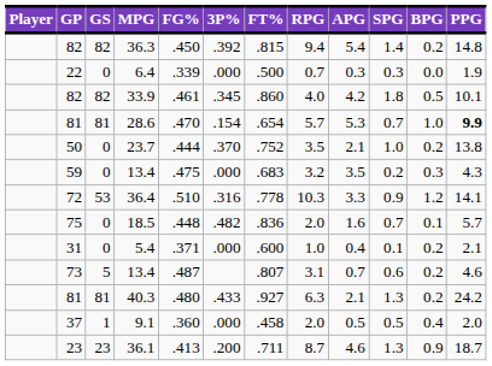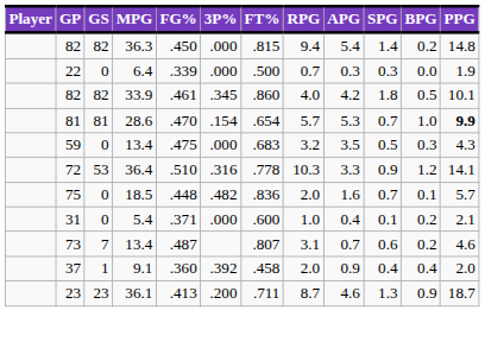36.3 | 3P%: .392 -> .000
- row: 50 | 0 | 23.7 | .444 | .370 | .752 | 3.5 | 2.1 | 1.0 | 0.2 | 13.8
59 / 13.4 | SPG: 0.2 -> 0.5
73 / 13.4 | GS: 5 -> 7
- row: 81 | 81 | 40.3 | .480 | .433 | .927 | 6.3 | 2.1 | 1.3 | 0.2 | 24.2
9.1 | 3P%: .000 -> .392
9.1 | APG: 0.5 -> 0.9
9.1 | SPG: 0.5 -> 0.4
